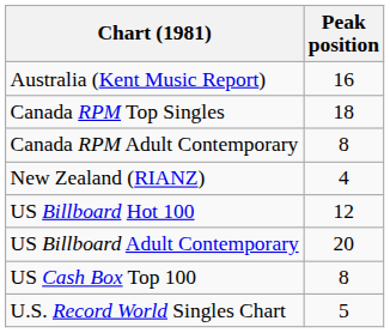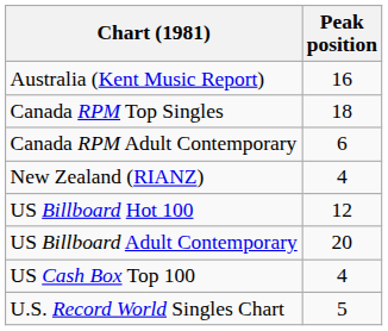Canada RPM Adult Contemporary | Peak position: 8 -> 6
US Cash Box Top 100 | Peak position: 8 -> 4
